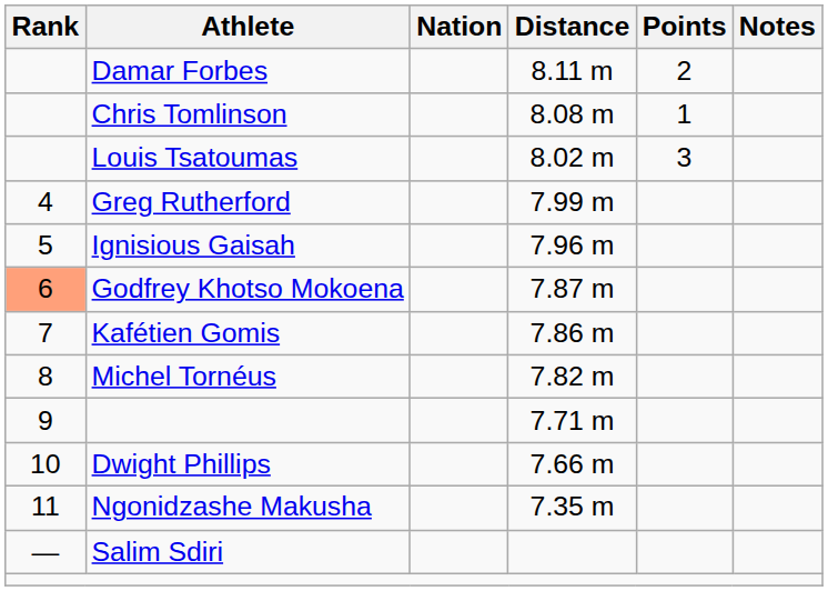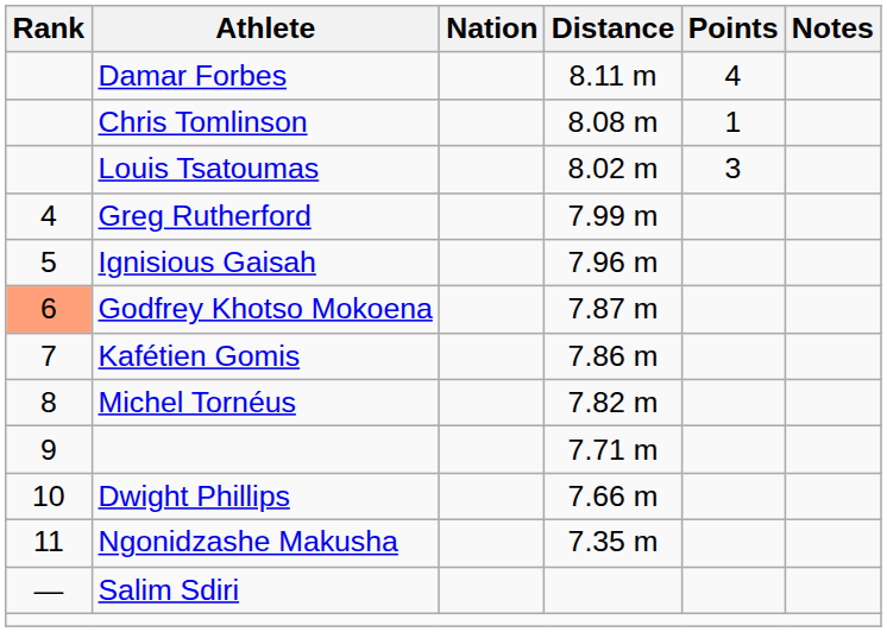Damar Forbes | Points: 2 -> 4
